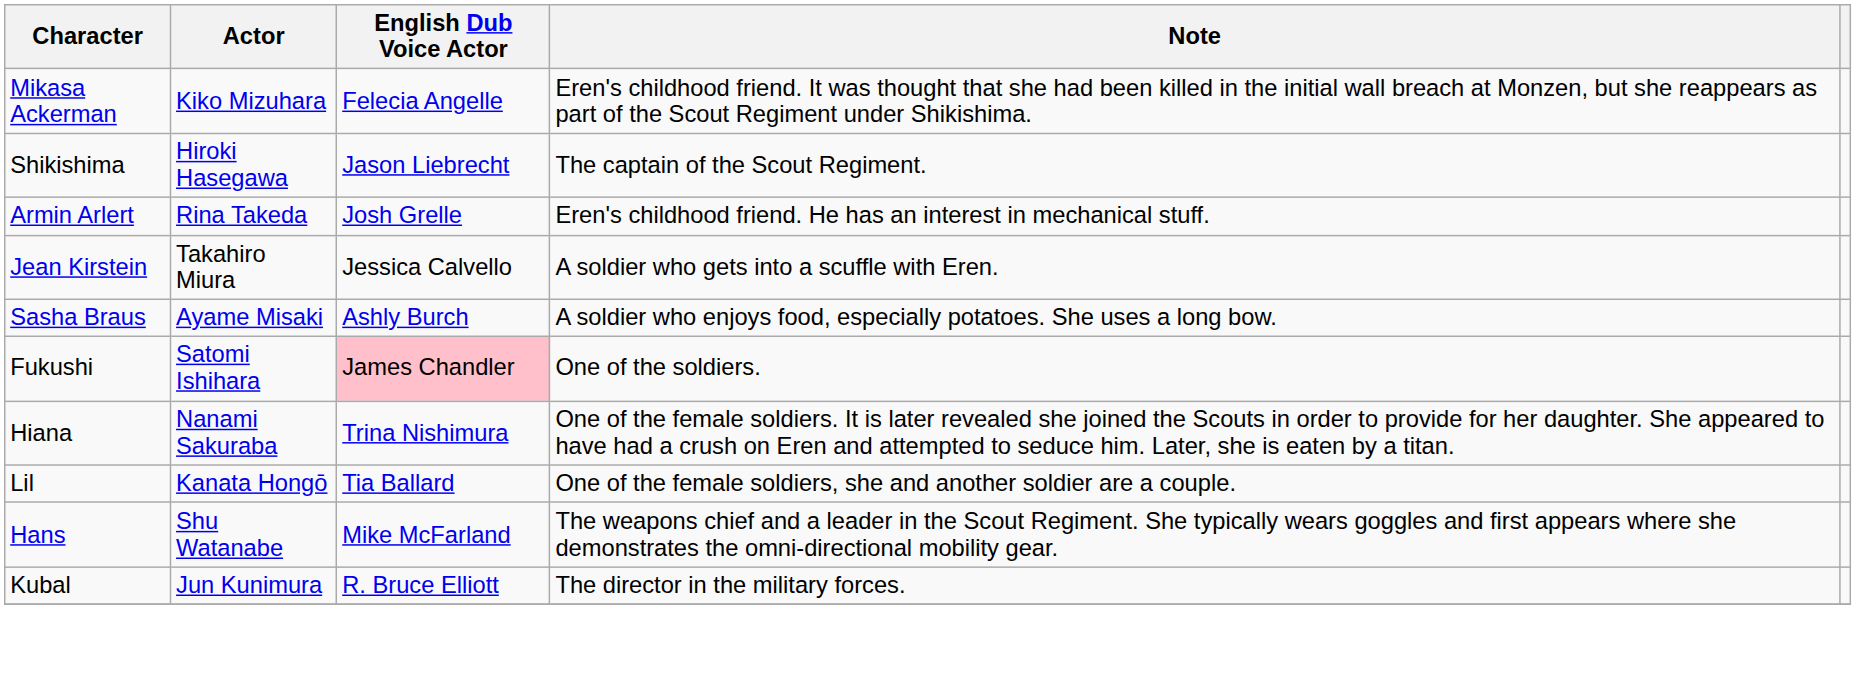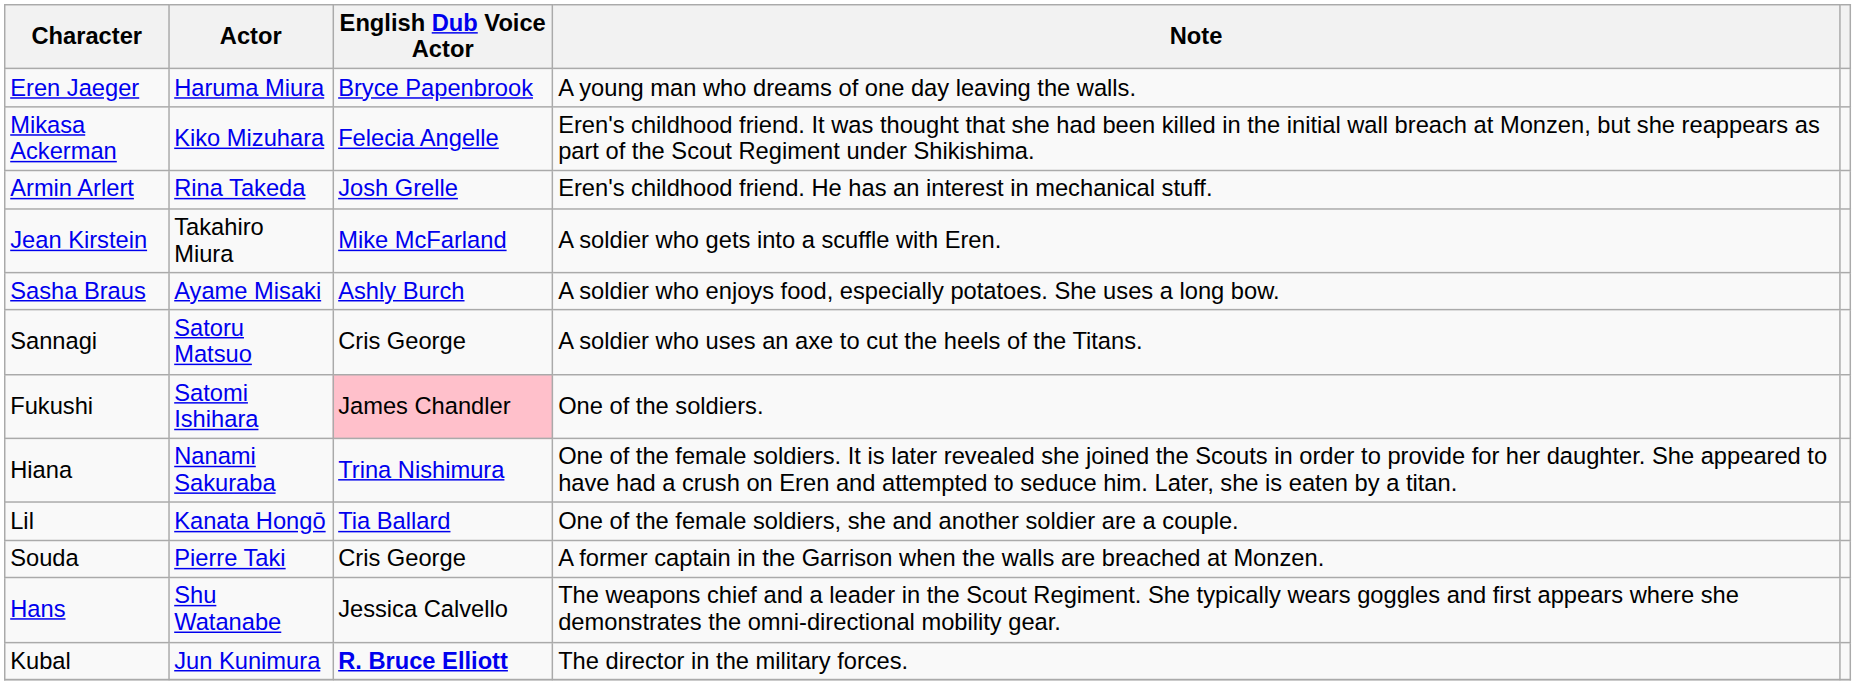+ row: Eren Jaeger | Haruma Miura | Bryce Papenbrook | A young man who dreams of one day leaving the walls.
- row: Shikishima | Hiroki Hasegawa | Jason Liebrecht | The captain of the Scout Regiment.
Jean Kirstein | English Dub Voice Actor: Jessica Calvello -> Mike McFarland
+ row: Sannagi | Satoru Matsuo | Cris George | A soldier who uses an axe to cut the heels of the Titans.
+ row: Souda | Pierre Taki | Cris George | A former captain in the Garrison when the walls are breached at Monzen.
Hans | English Dub Voice Actor: Mike McFarland -> Jessica Calvello
Kubal | English Dub Voice Actor: normal -> bold
